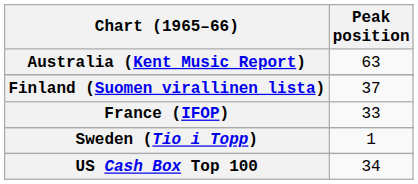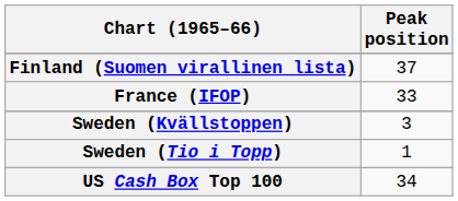- row: Australia (Kent Music Report) | 63
+ row: Sweden (Kvällstoppen) | 3
